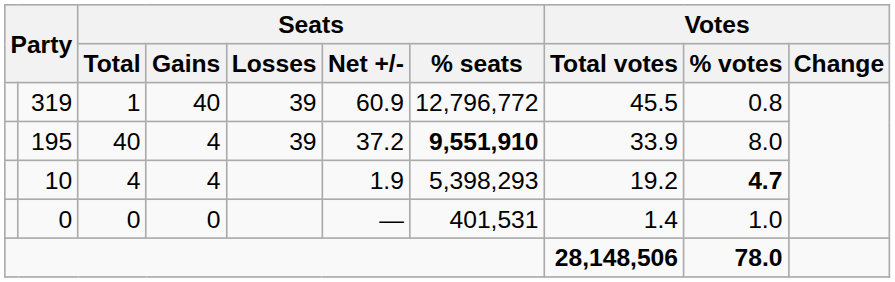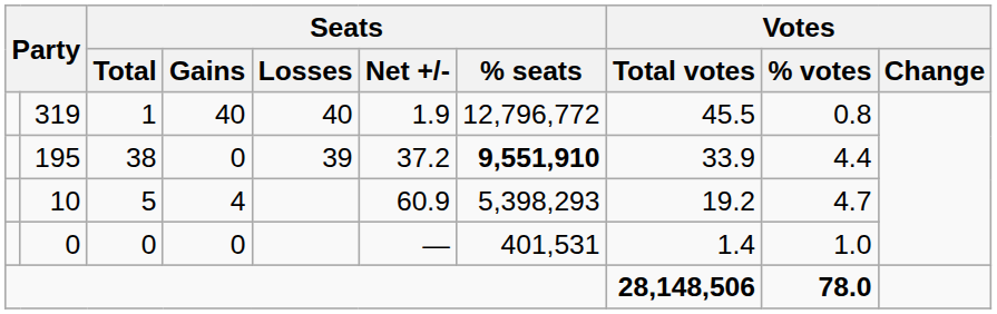319 | Seats / Losses: 39 -> 40
319 | Seats / Net +/-: 60.9 -> 1.9
195 | Seats / Total: 40 -> 38
195 | Seats / Gains: 4 -> 0
195 | Votes / % votes: 8.0 -> 4.4
10 | Seats / Total: 4 -> 5
10 | Seats / Net +/-: 1.9 -> 60.9
10 | Votes / % votes: bold -> normal
